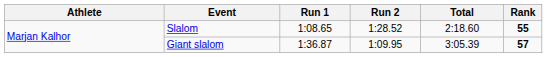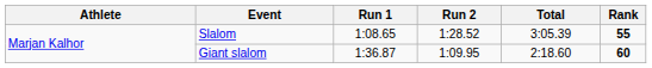Slalom | Total: 2:18.60 -> 3:05.39
Giant slalom | Total: 3:05.39 -> 2:18.60
Giant slalom | Rank: 57 -> 60
